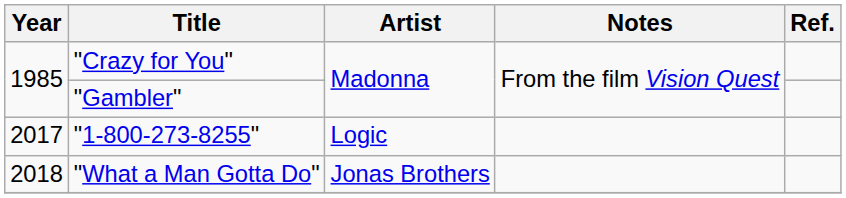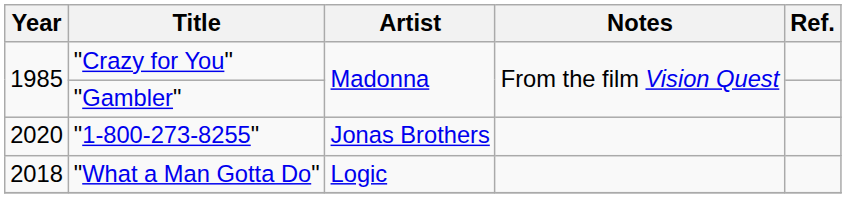"1-800-273-8255" | Year: 2017 -> 2020
"1-800-273-8255" | Artist: Logic -> Jonas Brothers
"What a Man Gotta Do" | Artist: Jonas Brothers -> Logic
